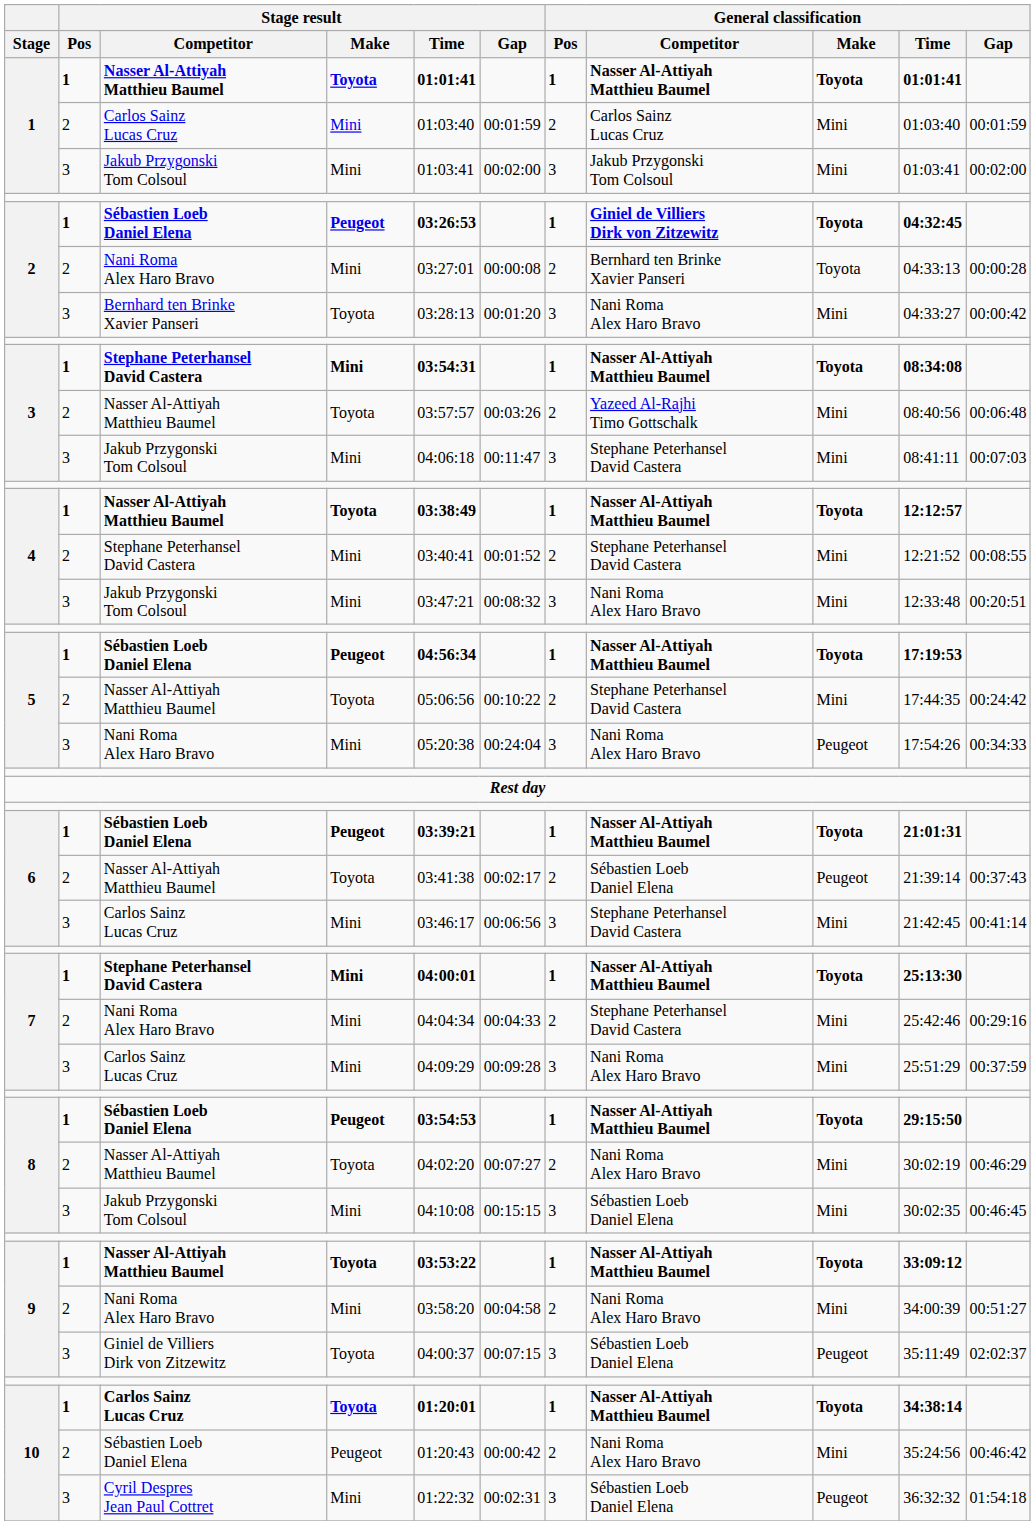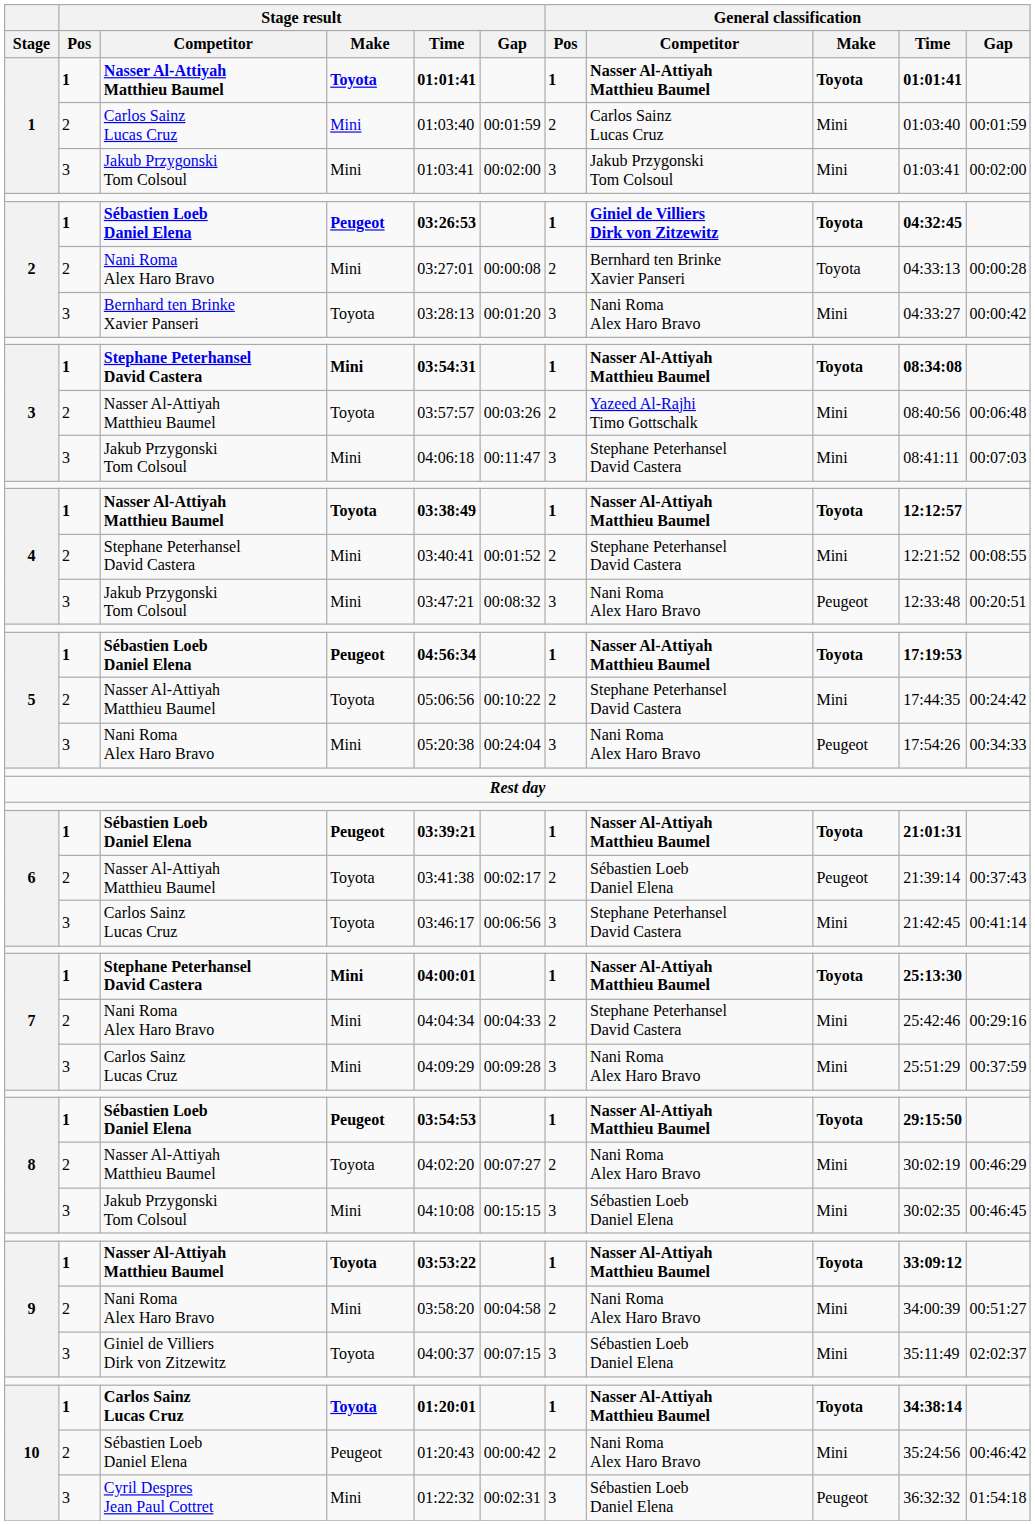4 / Jakub Przygonski Tom Colsoul | General classification / Make: Mini -> Peugeot
6 / Carlos Sainz Lucas Cruz | Stage result / Make: Mini -> Toyota
9 / Giniel de Villiers Dirk von Zitzewitz | General classification / Make: Peugeot -> Mini
